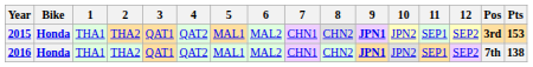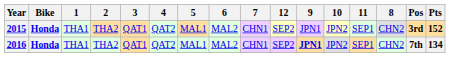columns swapped: 8 <-> 12
2015 | 9: bold -> normal
2015 | Pts: 153 -> 152
2016 | Pts: 138 -> 134
